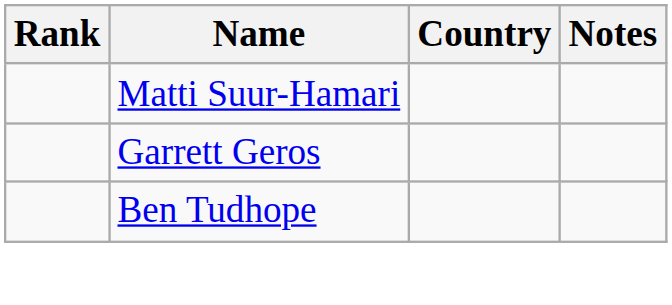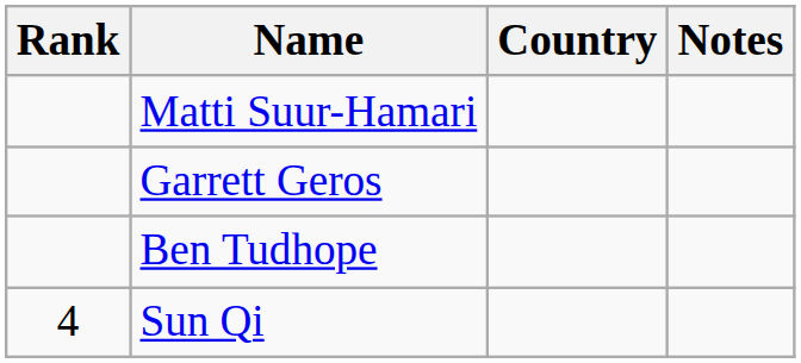+ row: 4 | Sun Qi
